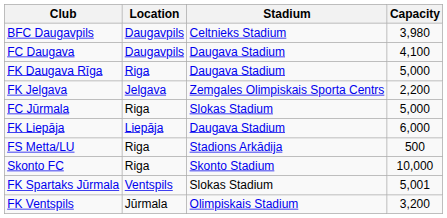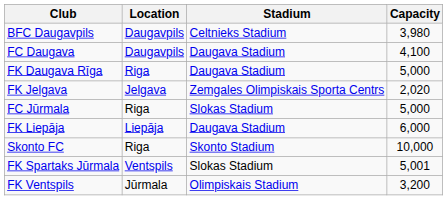FK Jelgava | Capacity: 2,200 -> 2,020
- row: FS Metta/LU | Riga | Stadions Arkādija | 500
